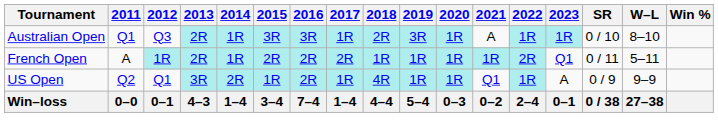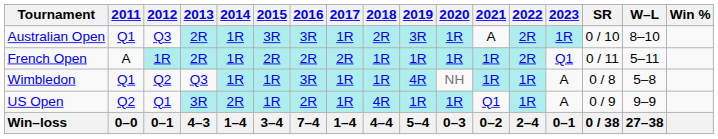Australian Open | 2022: 1R -> 2R
+ row: Wimbledon | Q1 | Q2 | Q3 | 1R | 1R | 3R | 1R | 1R | 4R | NH | 1R | 1R | A | 0 / 8 | 5–8
